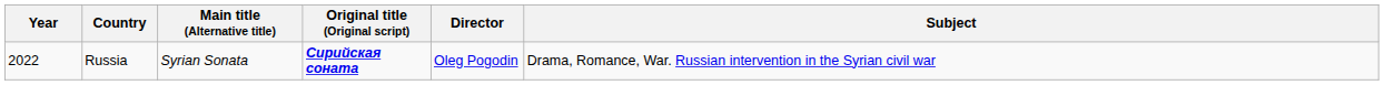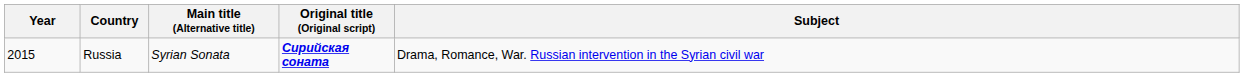- column: Director | Oleg Pogodin
Russia | Year: 2022 -> 2015
